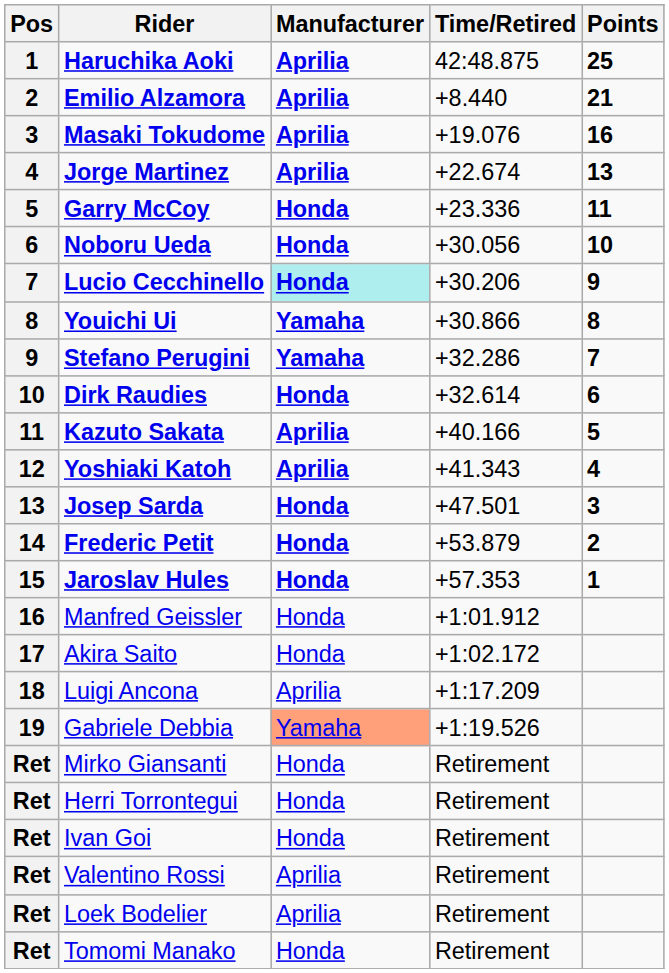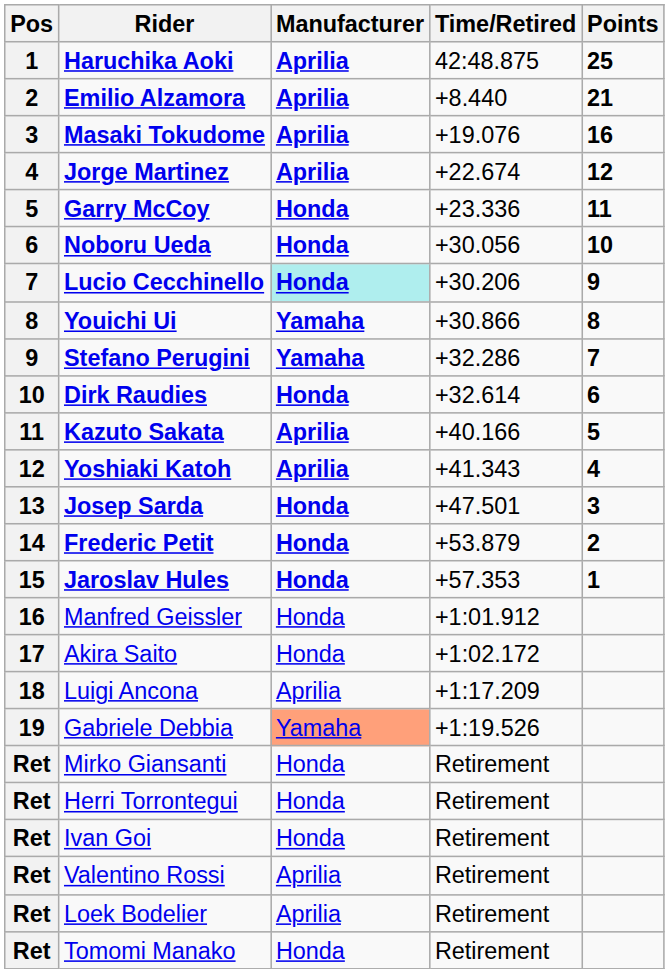Jorge Martinez | Points: 13 -> 12
